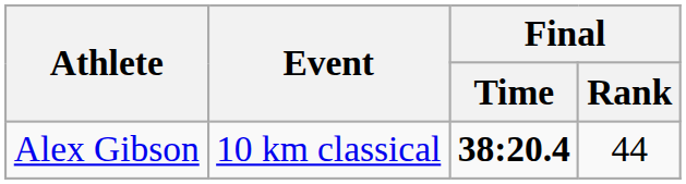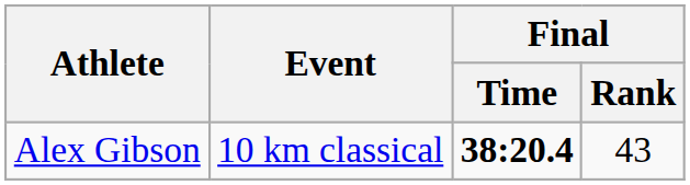Alex Gibson | Final / Rank: 44 -> 43
